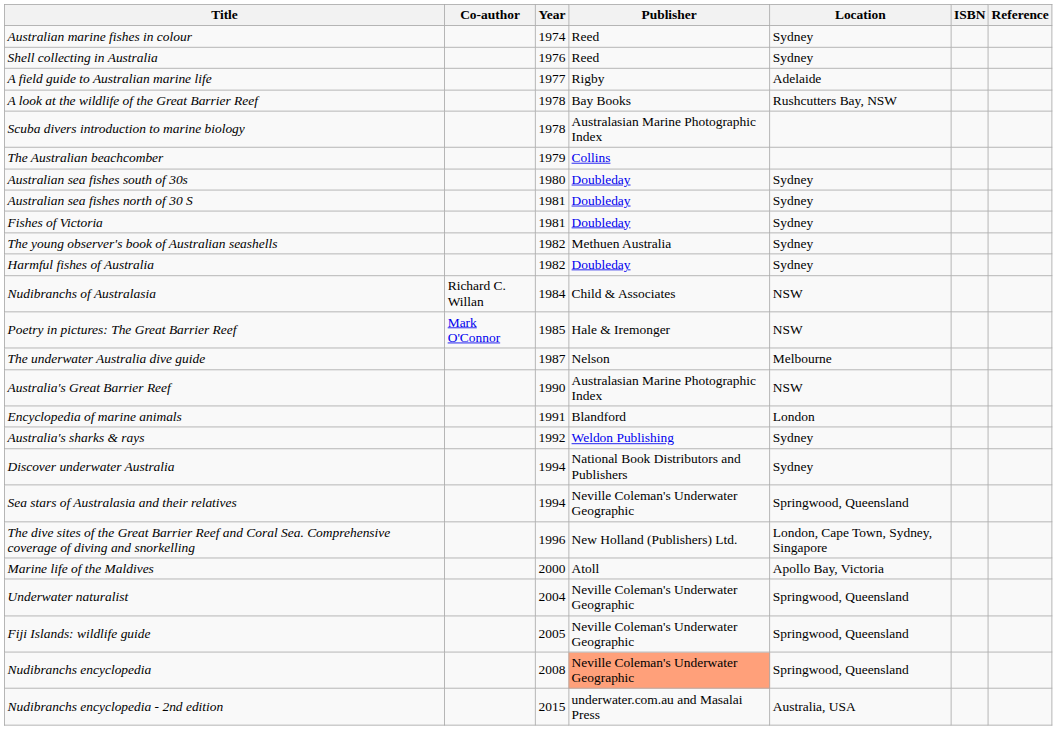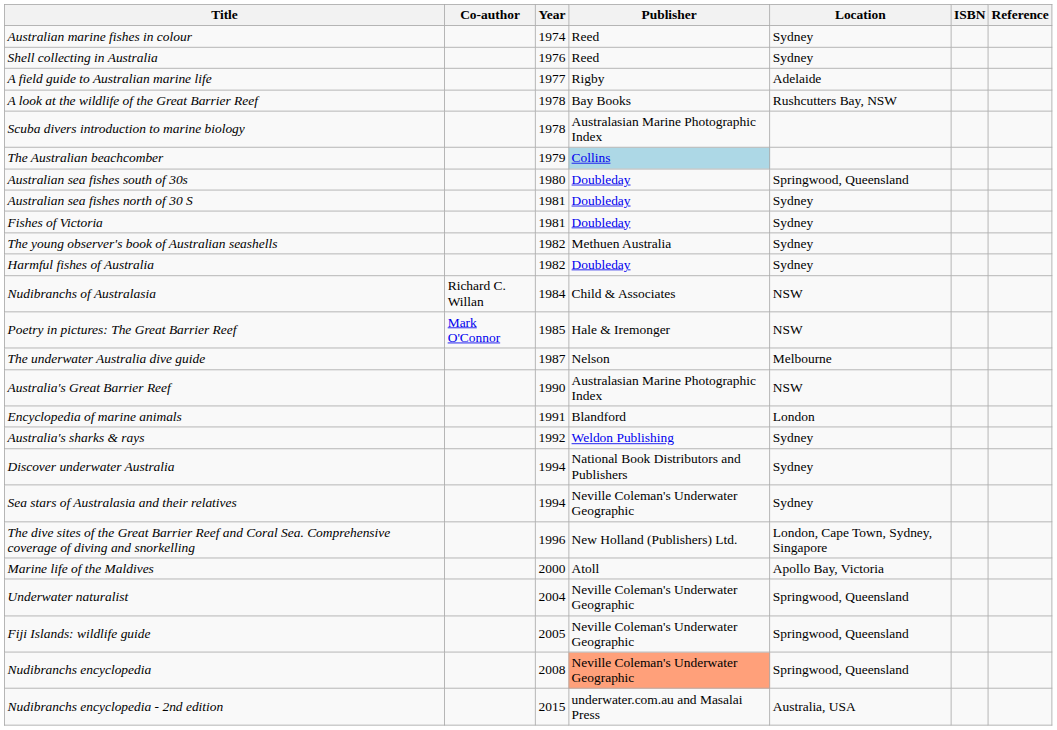The Australian beachcomber | Publisher: no background -> lightblue background
Australian sea fishes south of 30s | Location: Sydney -> Springwood, Queensland
Sea stars of Australasia and their relatives | Location: Springwood, Queensland -> Sydney
